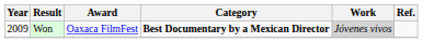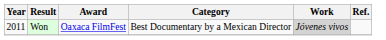Won | Year: 2009 -> 2011
Won | Category: bold -> normal
